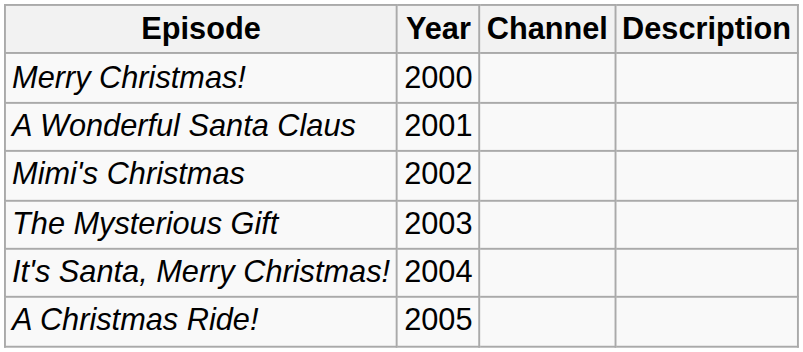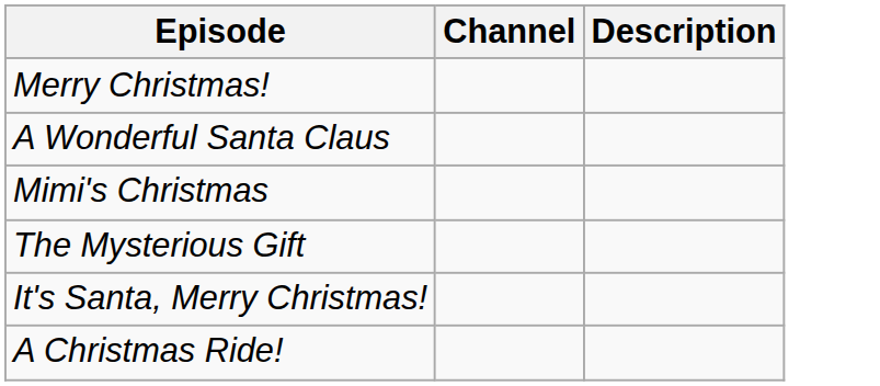- column: Year | 2000 | 2001 | 2002 | 2003 | 2004 | 2005
